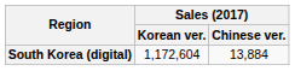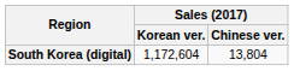South Korea (digital) | Sales (2017) / Chinese ver.: 13,884 -> 13,804
